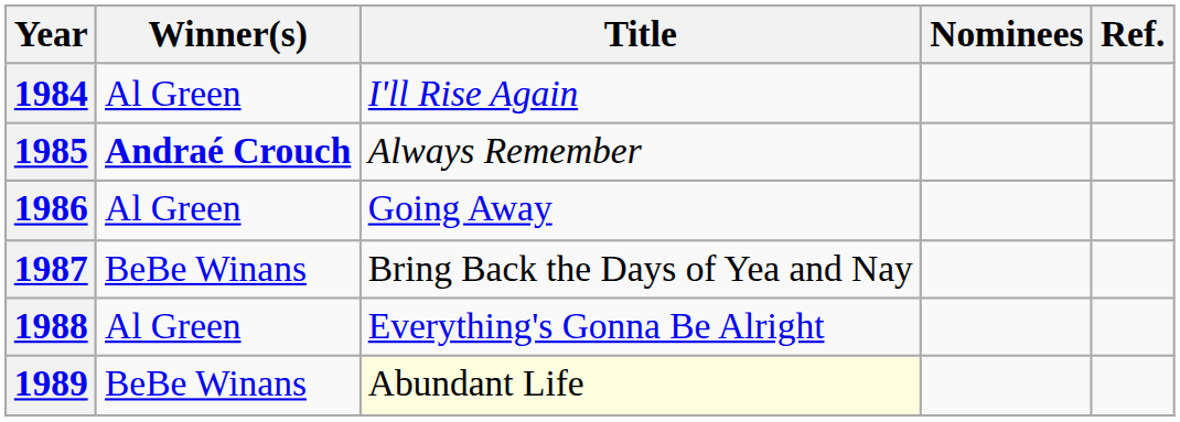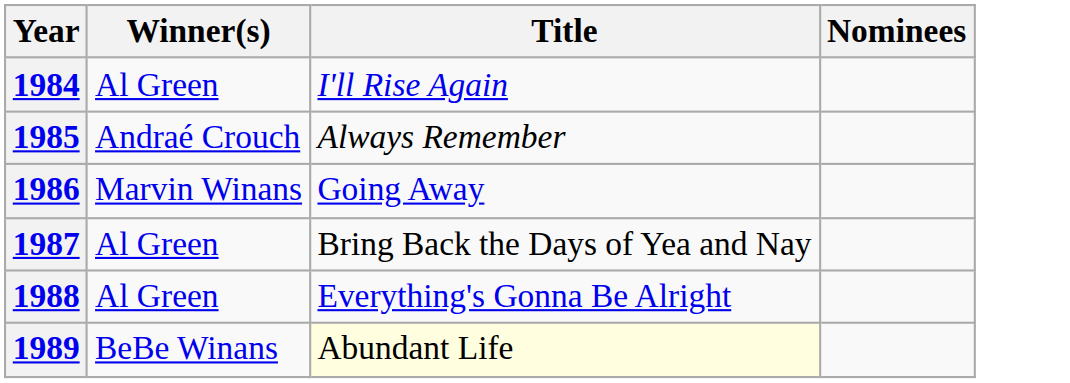- column: Ref.
1985 | Winner(s): bold -> normal
1986 | Winner(s): Al Green -> Marvin Winans
1987 | Winner(s): BeBe Winans -> Al Green
